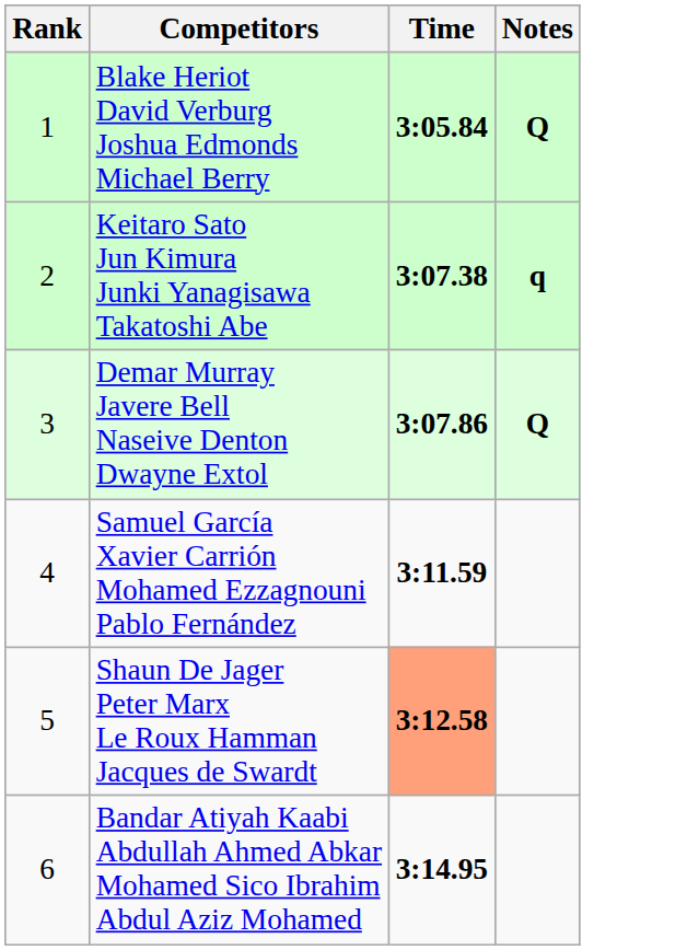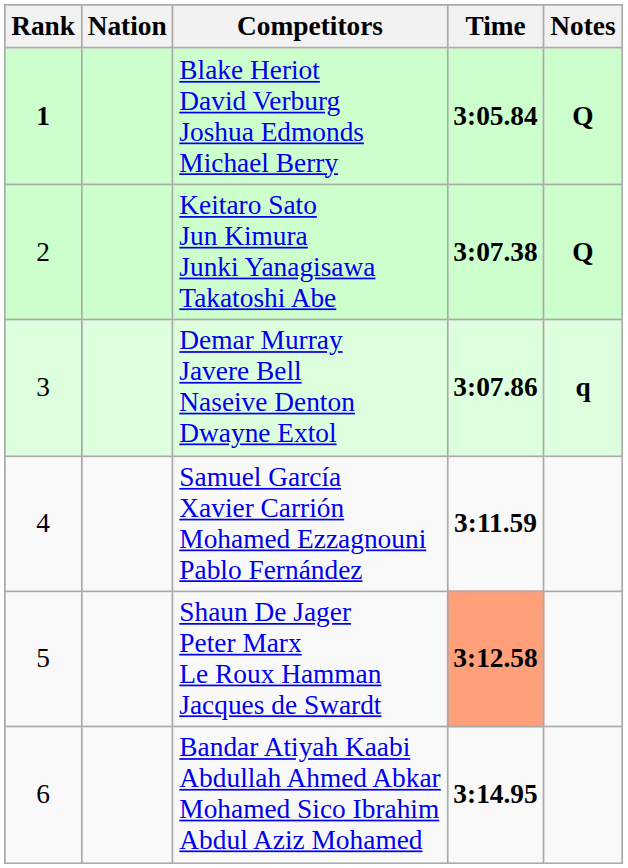+ column: Nation
Blake Heriot David Verburg Joshua Edmonds Michael Berry | Rank: normal -> bold
Keitaro Sato Jun Kimura Junki Yanagisawa Takatoshi Abe | Notes: q -> Q
Demar Murray Javere Bell Naseive Denton Dwayne Extol | Notes: Q -> q
